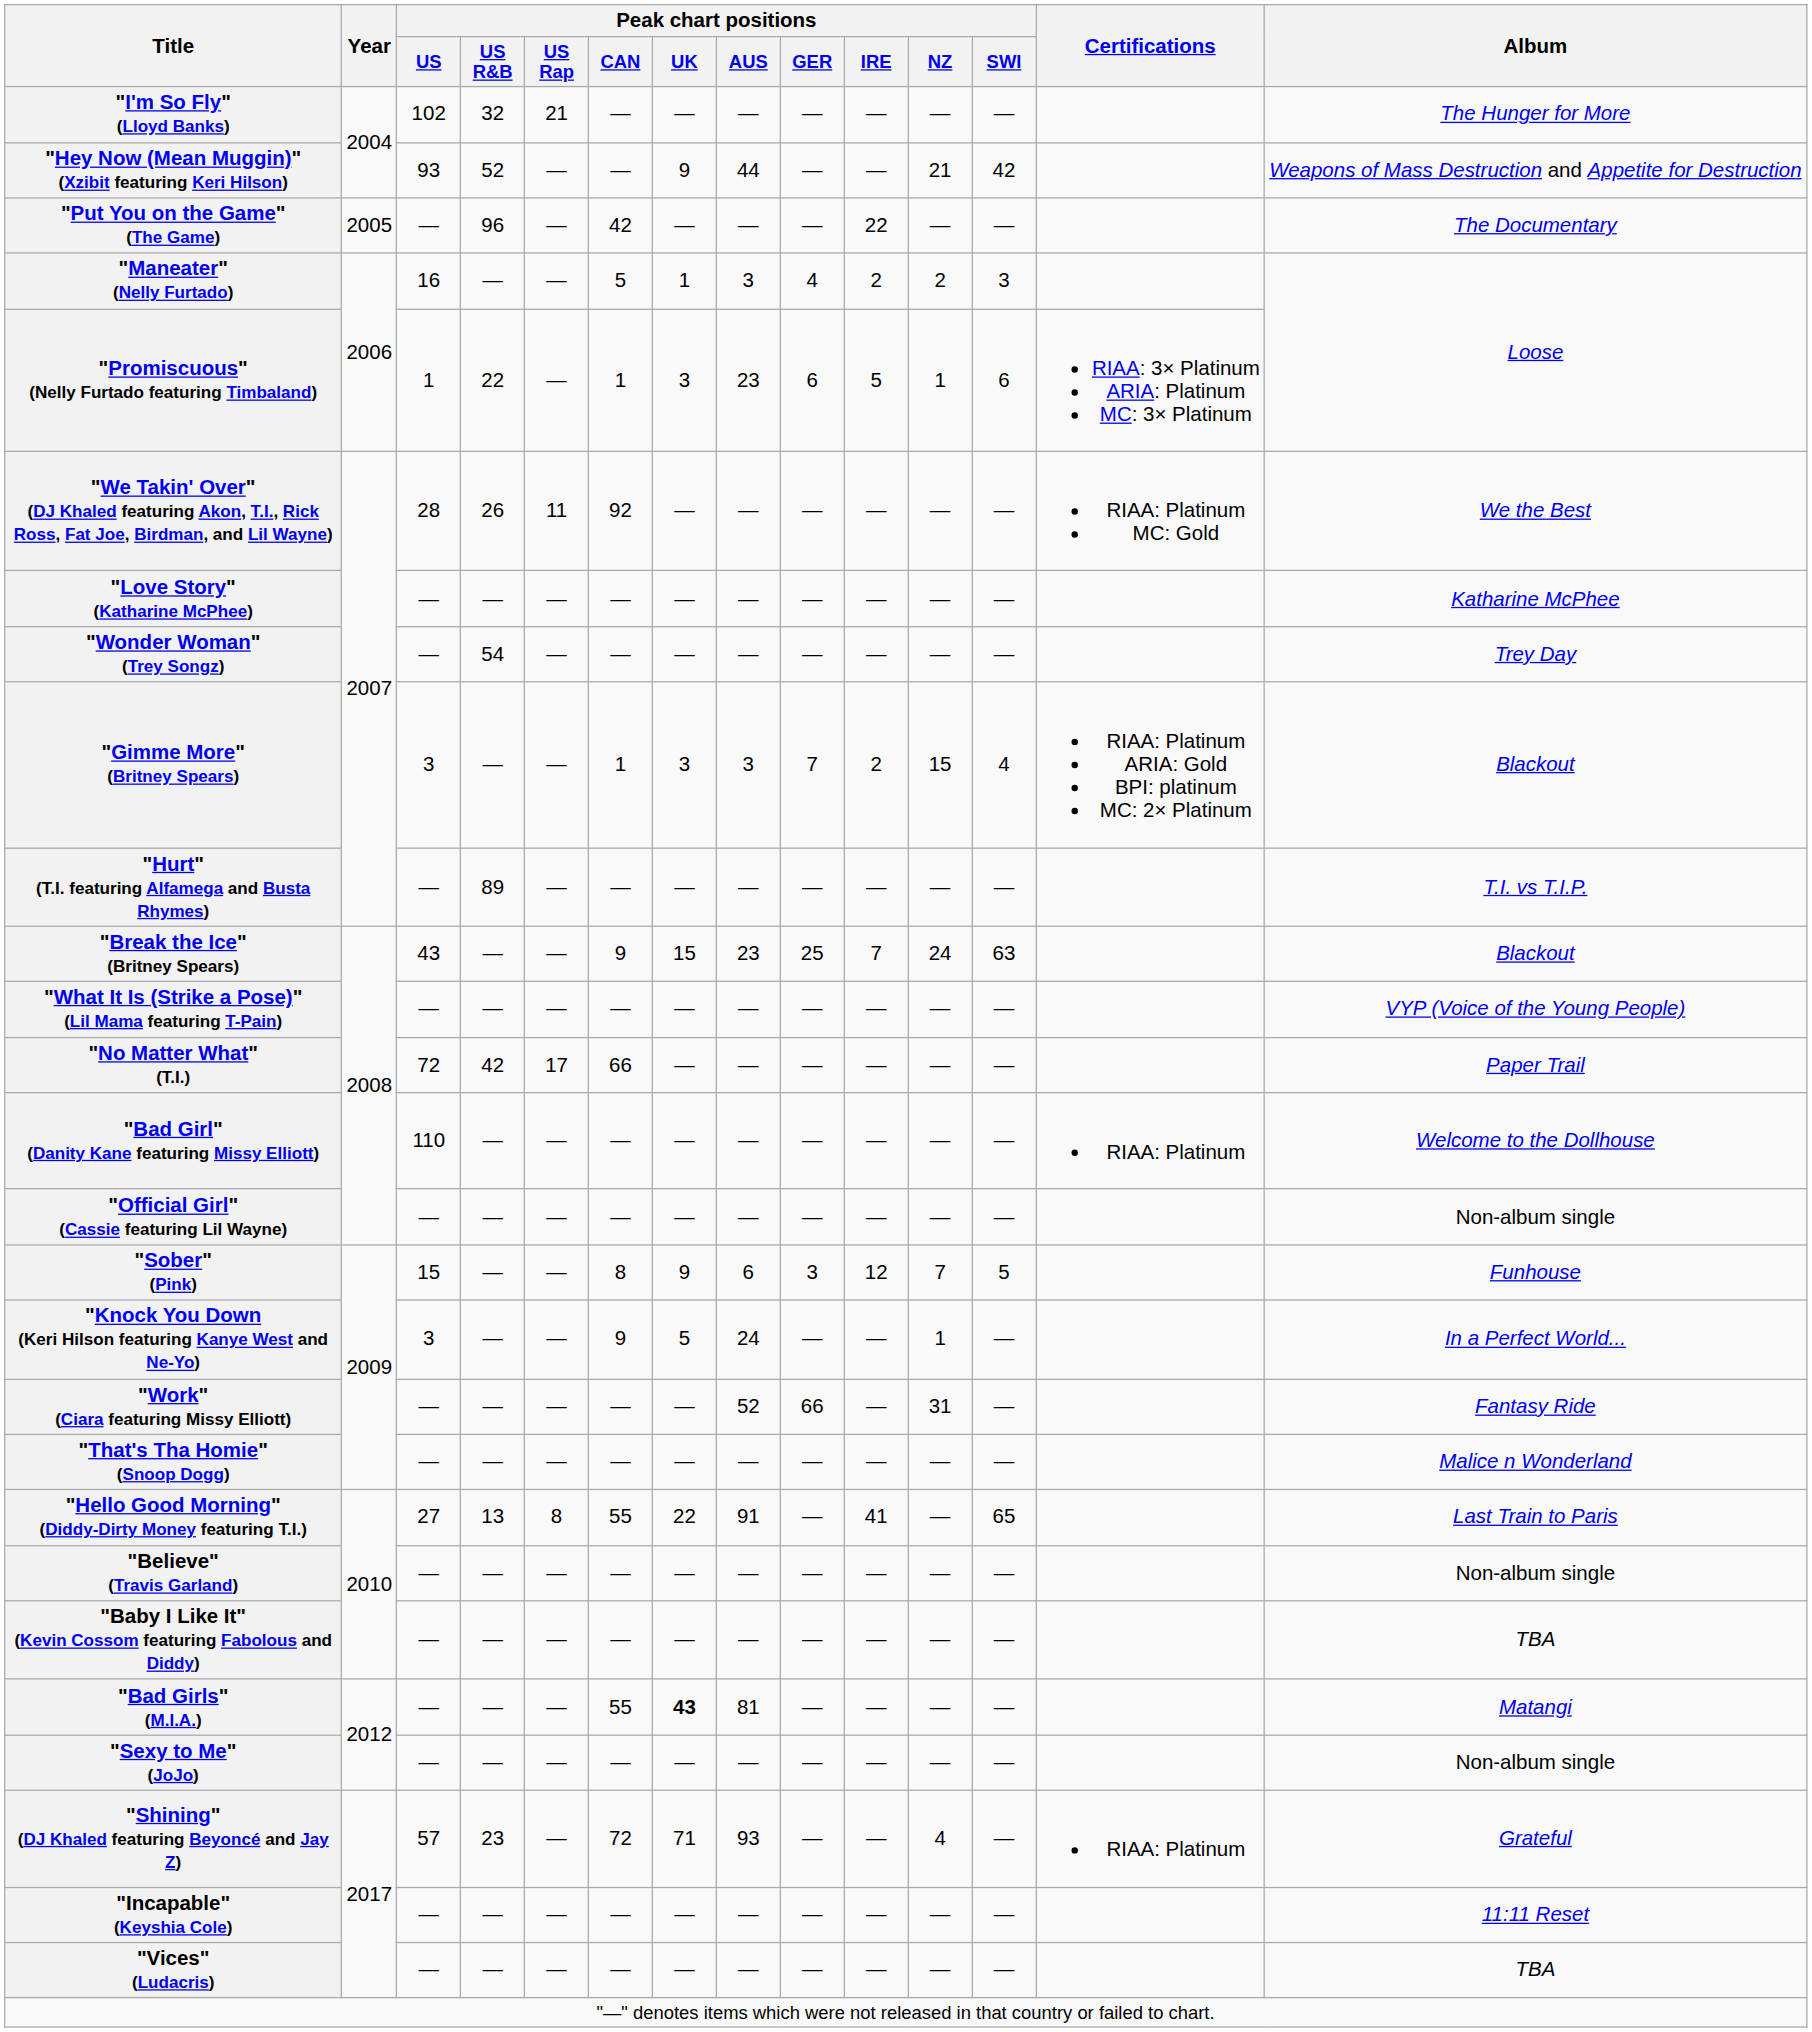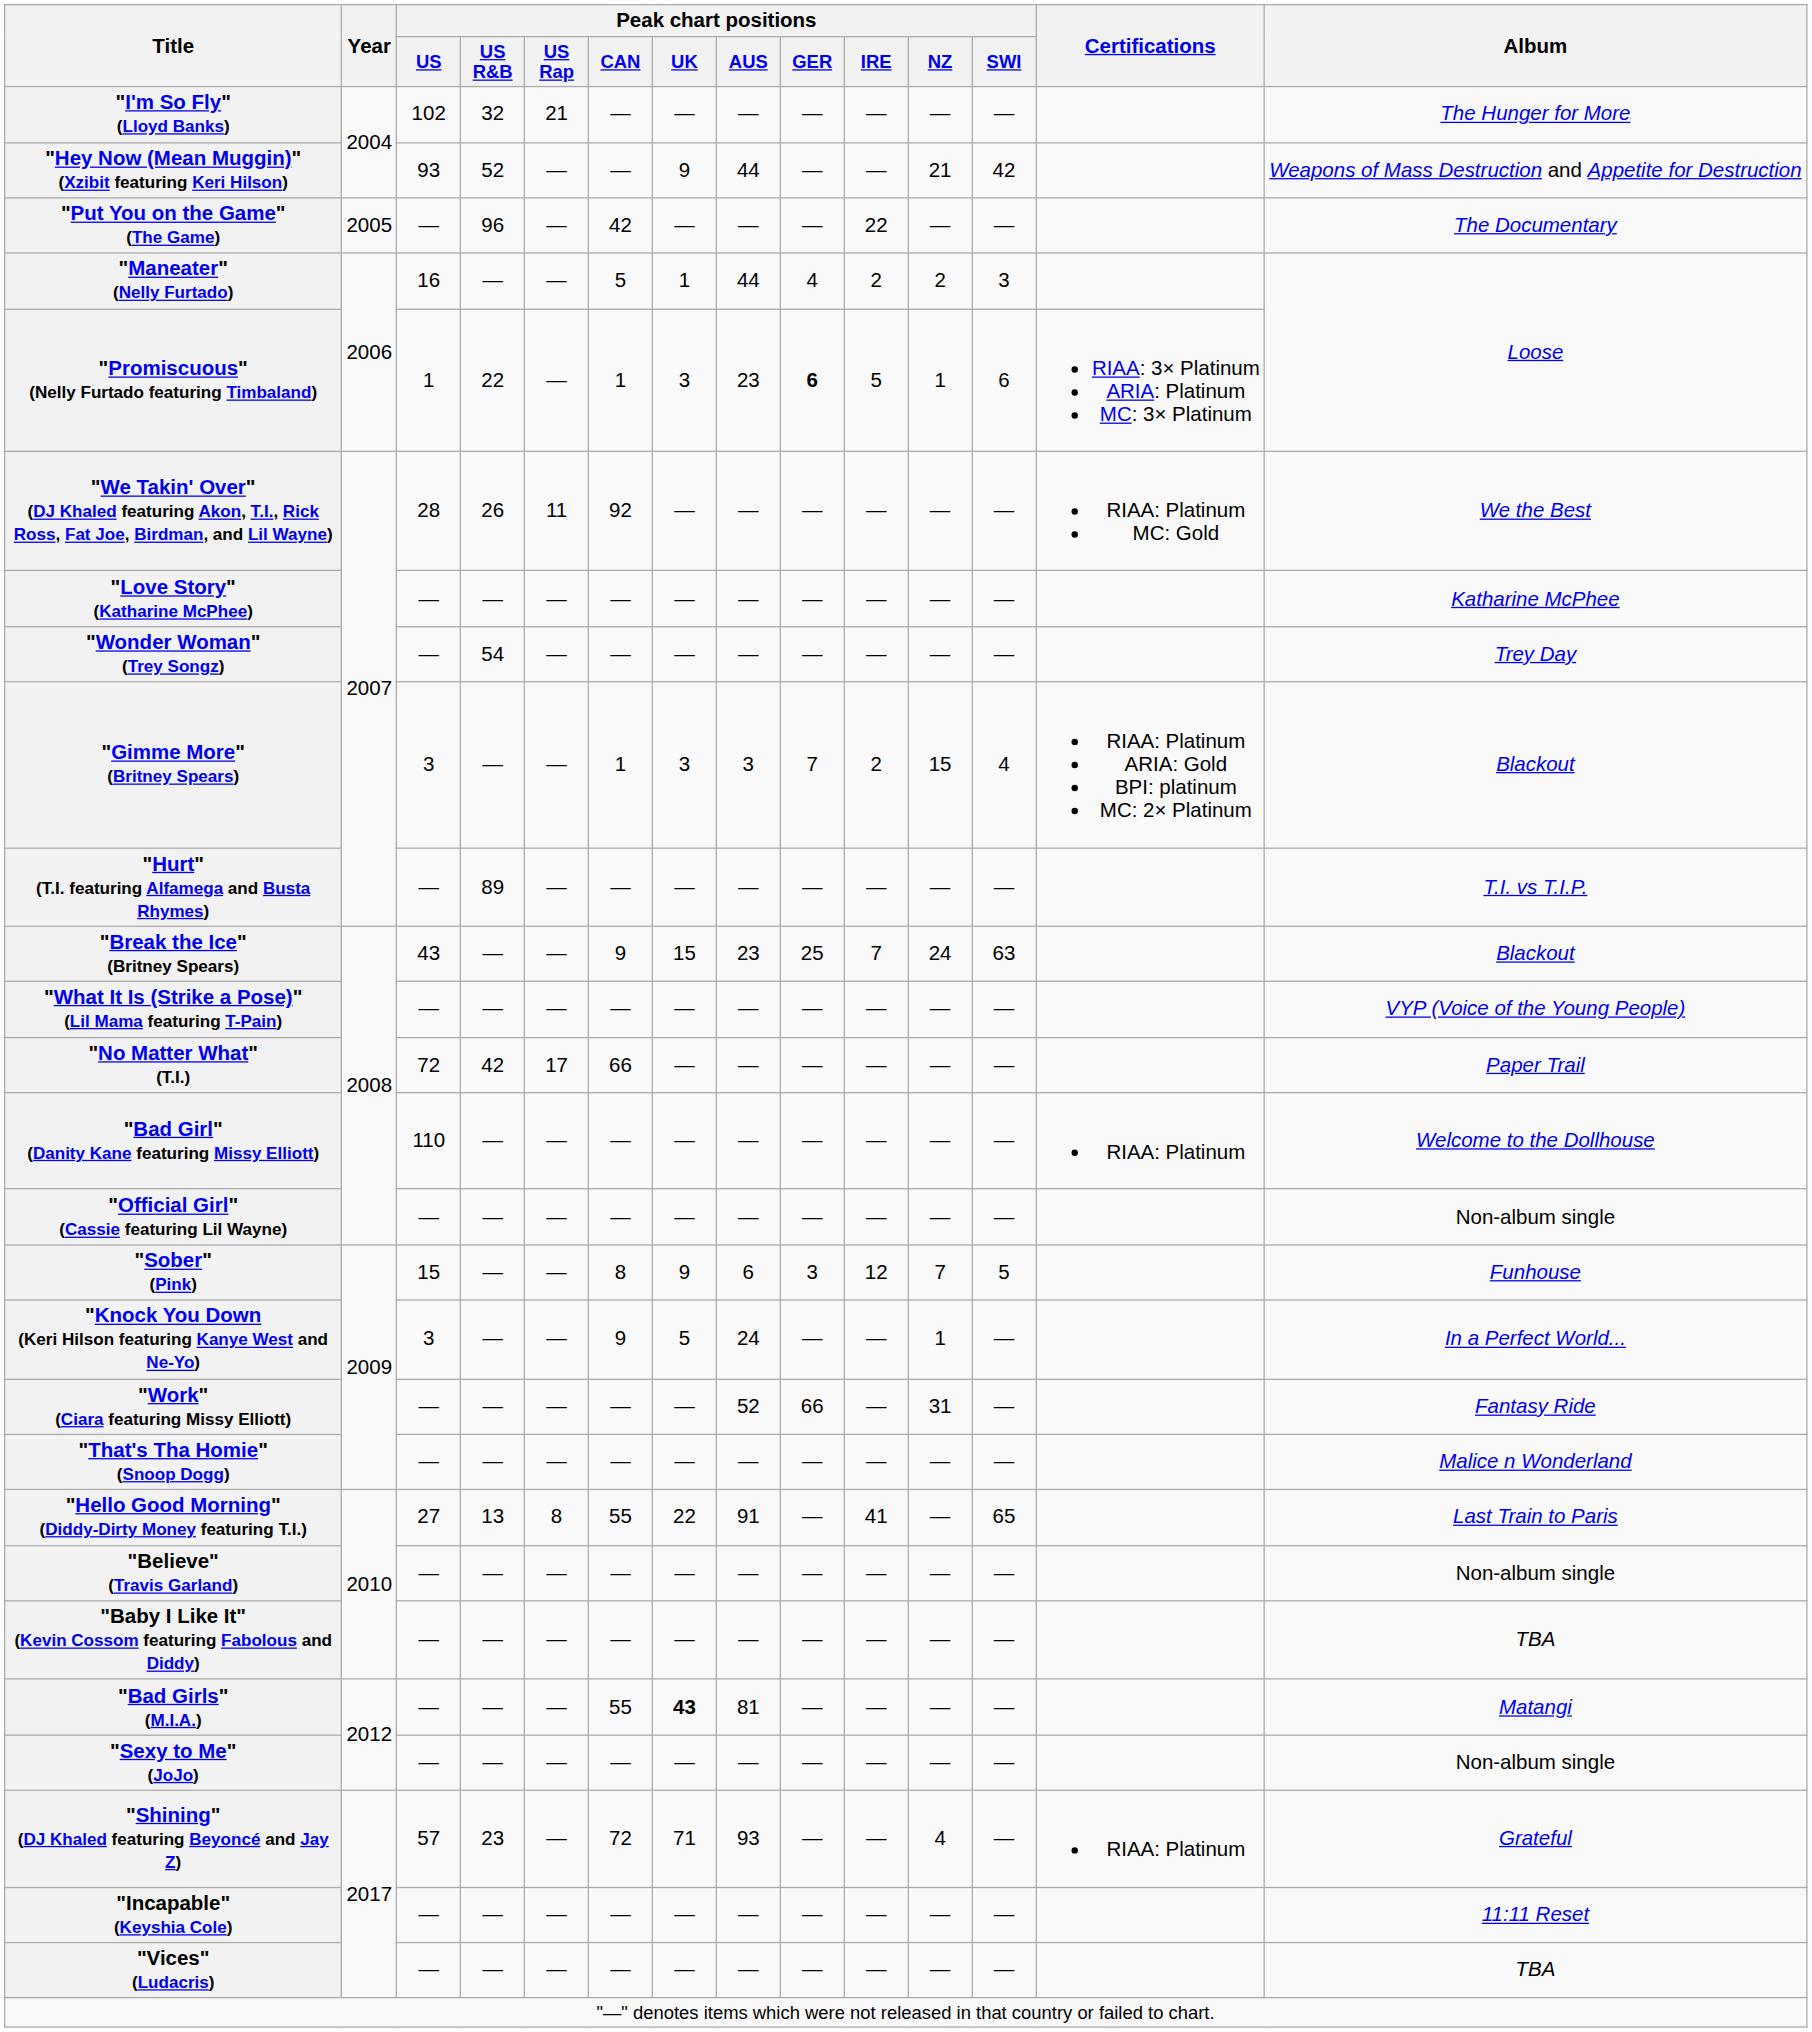"Maneater" (Nelly Furtado) | Peak chart positions / AUS: 3 -> 44
"Promiscuous" (Nelly Furtado featuring Timbaland) | Peak chart positions / GER: normal -> bold
